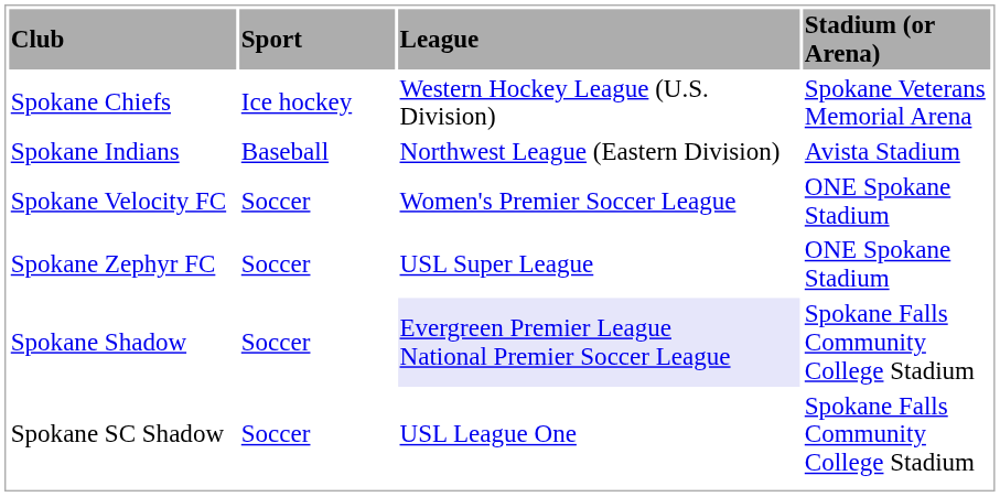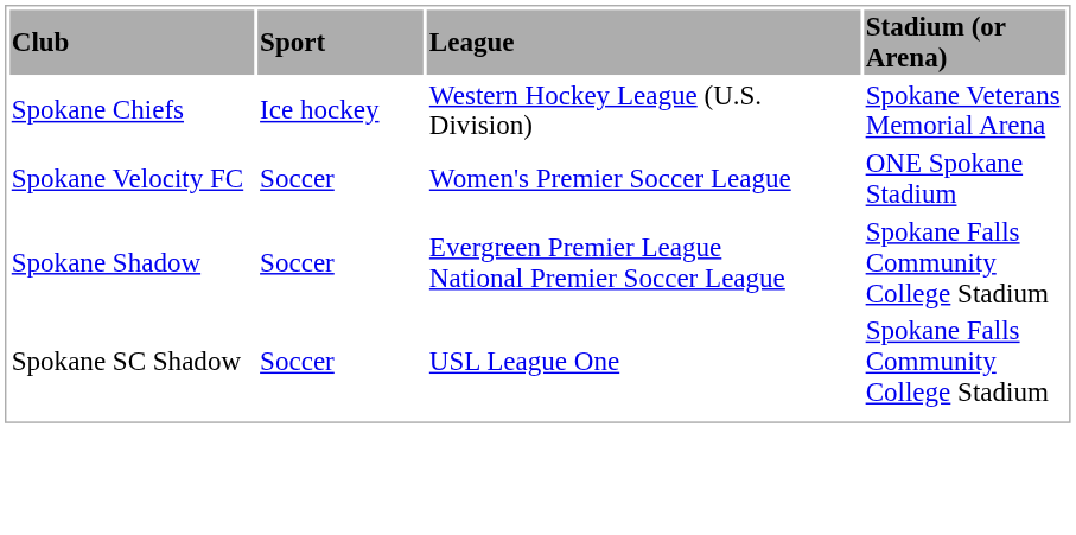- row: Spokane Indians | Baseball | Northwest League (Eastern Division) | Avista Stadium
- row: Spokane Zephyr FC | Soccer | USL Super League | ONE Spokane Stadium
Spokane Shadow | League: lavender background -> no background
